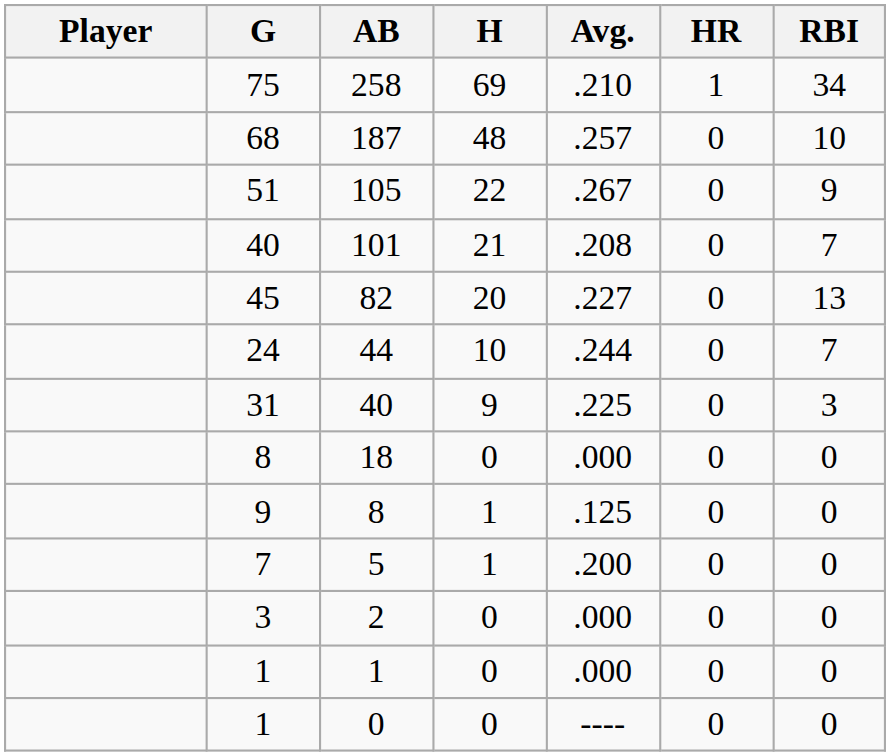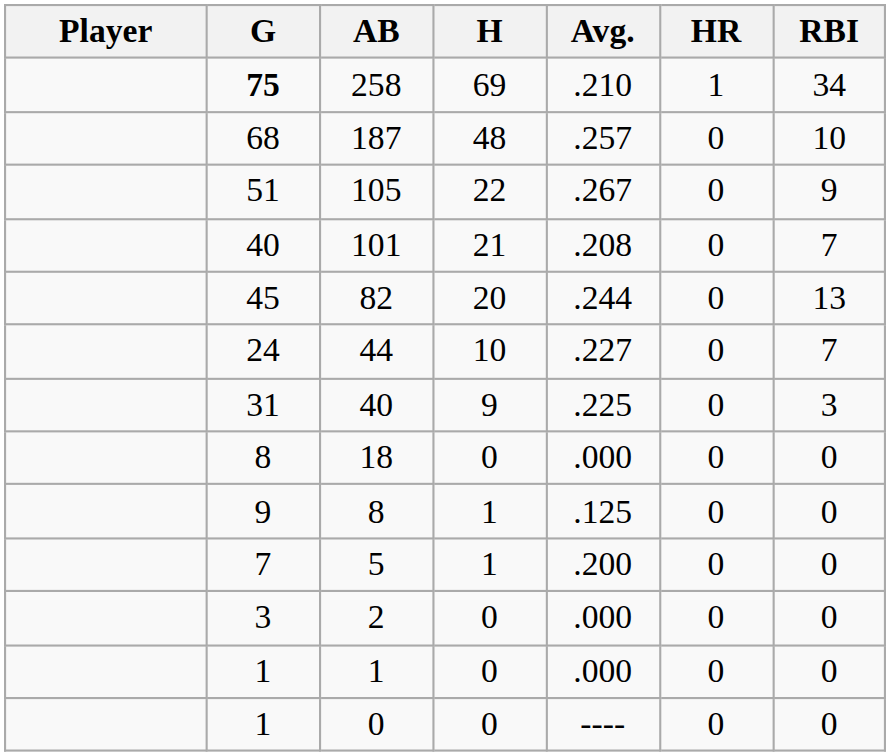258 | G: normal -> bold
82 | Avg.: .227 -> .244
44 | Avg.: .244 -> .227
